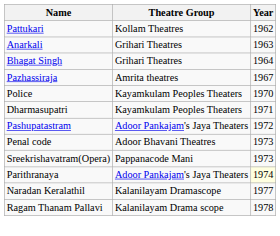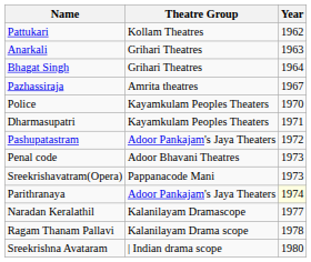+ row: Sreekrishna Avataram | | Indian drama scope | 1980
